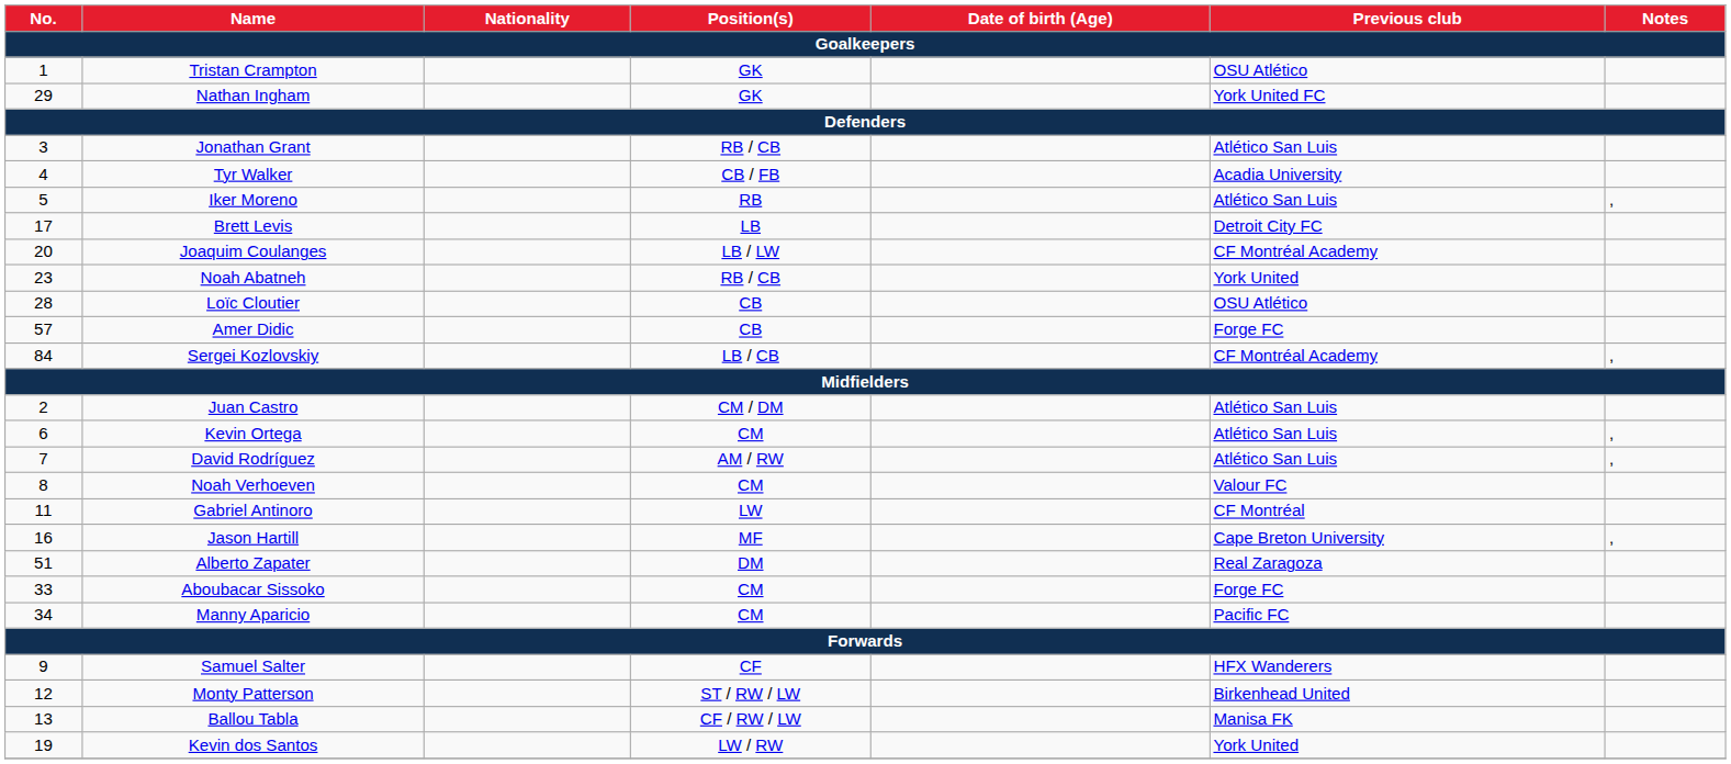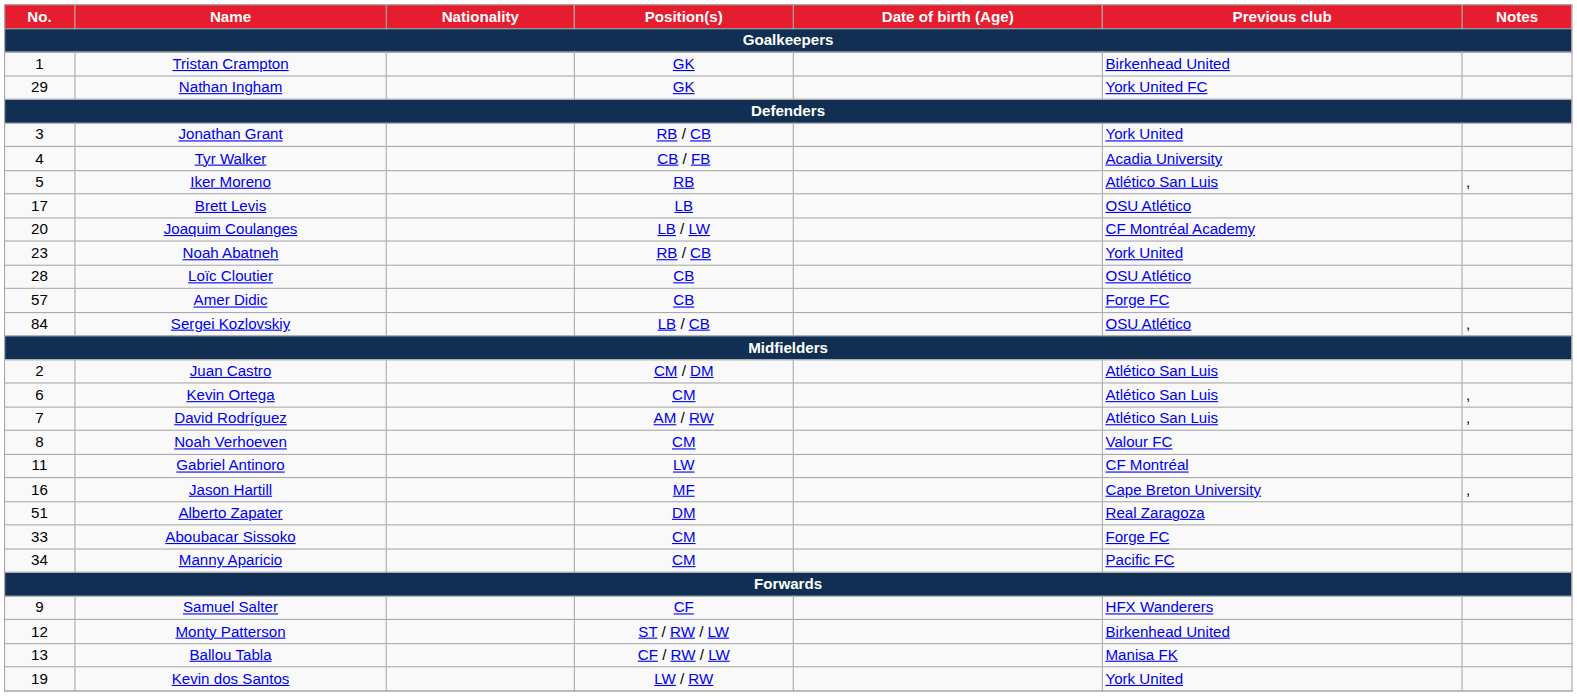Tristan Crampton | Previous club: OSU Atlético -> Birkenhead United
Jonathan Grant | Previous club: Atlético San Luis -> York United
Brett Levis | Previous club: Detroit City FC -> OSU Atlético
Sergei Kozlovskiy | Previous club: CF Montréal Academy -> OSU Atlético
